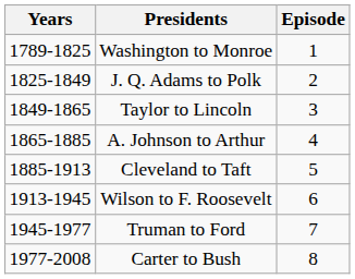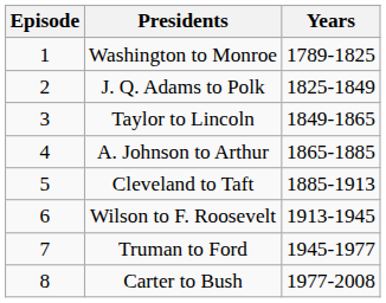columns swapped: Episode <-> Years
